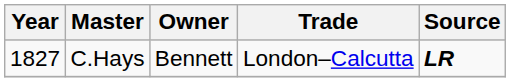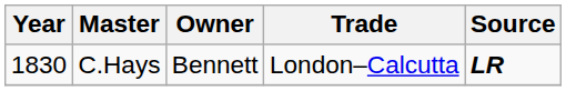C.Hays | Year: 1827 -> 1830
